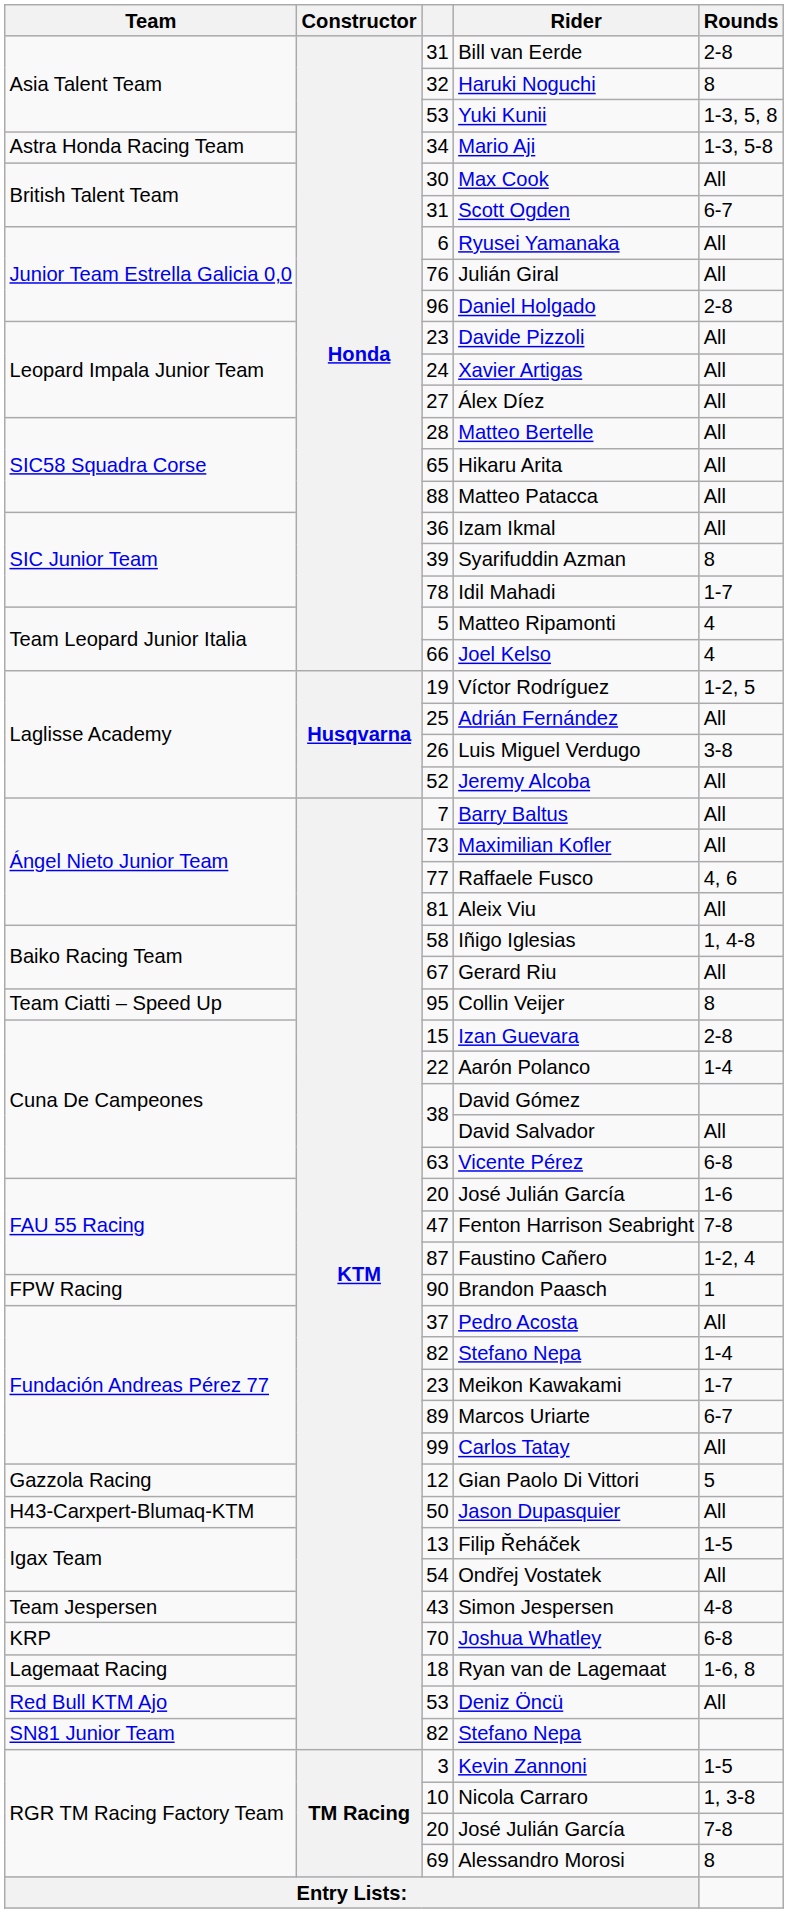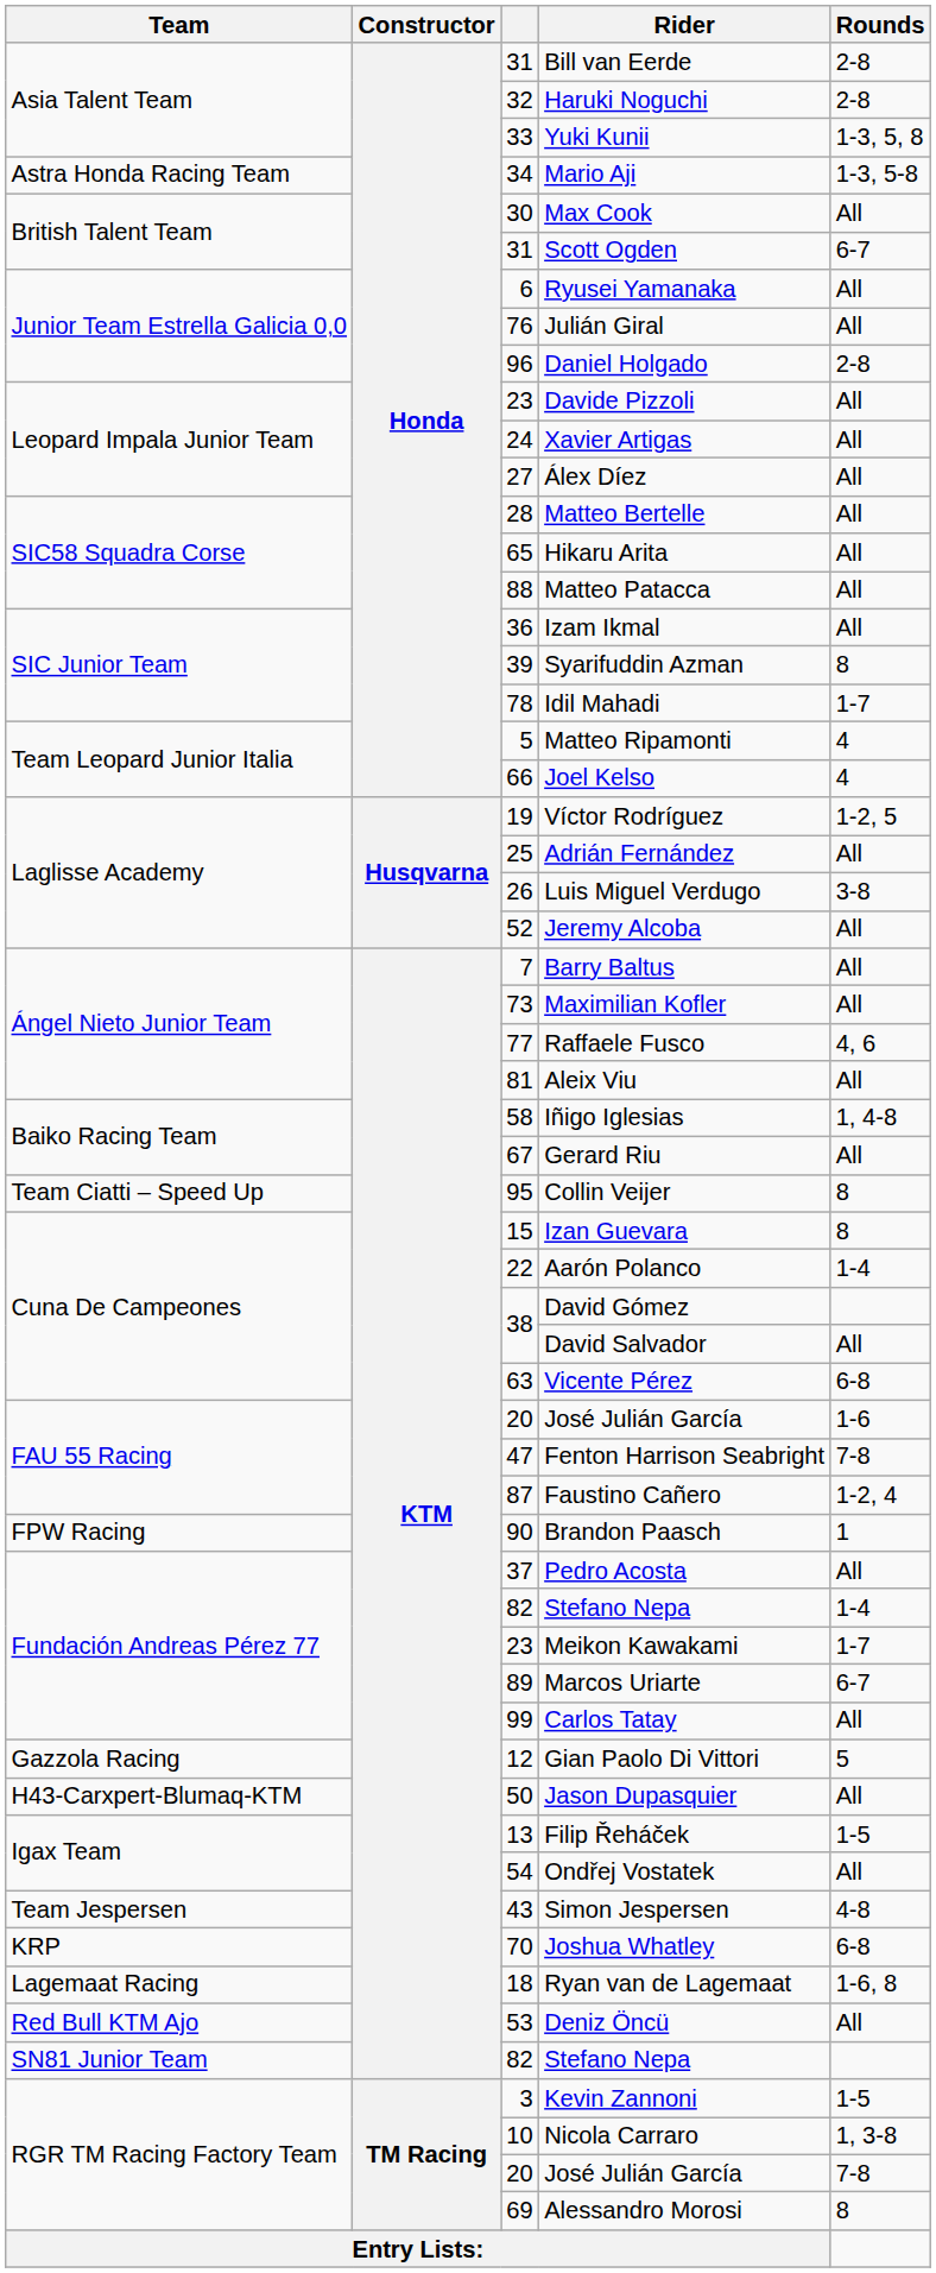Haruki Noguchi | Rounds: 8 -> 2-8
Yuki Kunii | column 3: 53 -> 33
Izan Guevara | Rounds: 2-8 -> 8
